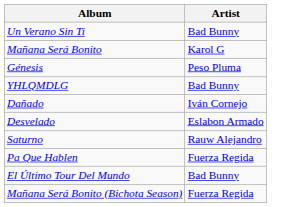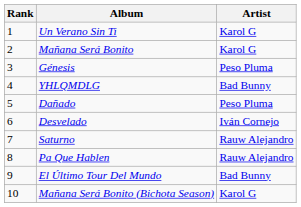+ column: Rank | 1 | 2 | 3 | 4 | 5 | 6 | 7 | 8 | 9 | 10
Un Verano Sin Ti | Artist: Bad Bunny -> Karol G
Dañado | Artist: Iván Cornejo -> Peso Pluma
Desvelado | Artist: Eslabon Armado -> Iván Cornejo
Pa Que Hablen | Artist: Fuerza Regida -> Rauw Alejandro
Mañana Será Bonito (Bichota Season) | Artist: Fuerza Regida -> Karol G
